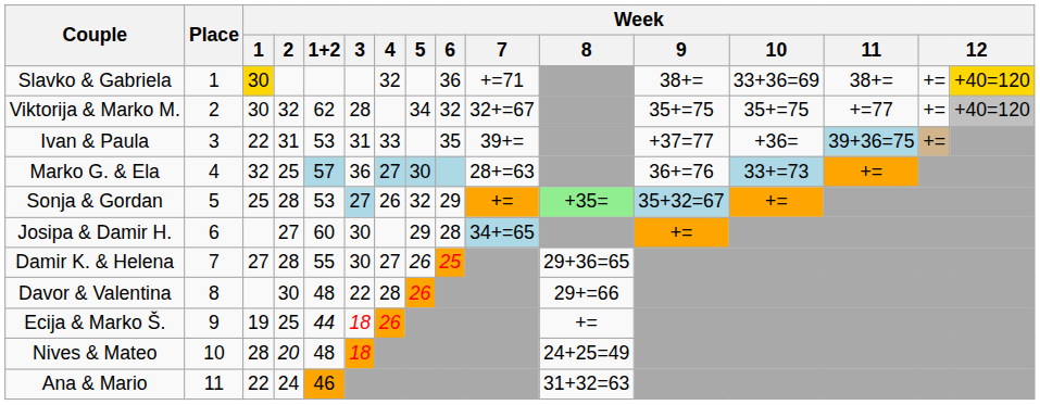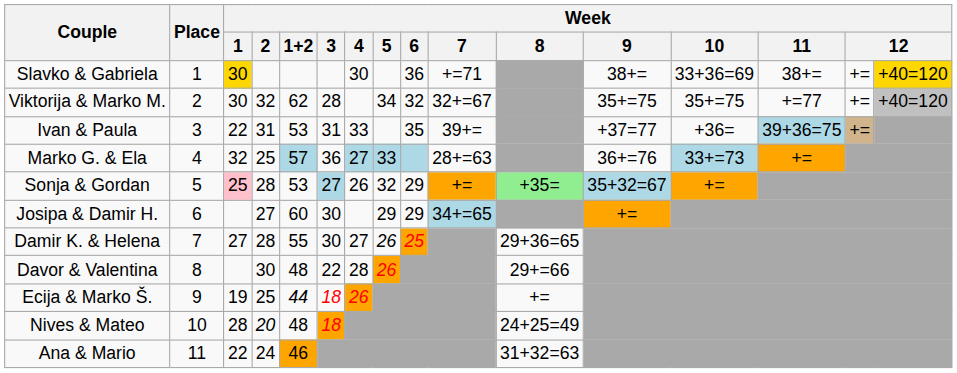Slavko & Gabriela | Week / 4: 32 -> 30
Marko G. & Ela | Week / 5: 30 -> 33
Sonja & Gordan | Week / 1: no background -> pink background
Josipa & Damir H. | Week / 6: 28 -> 29
